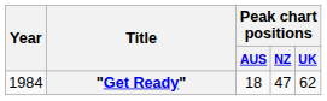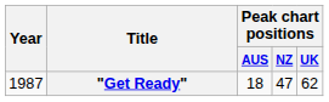"Get Ready" | Year: 1984 -> 1987
